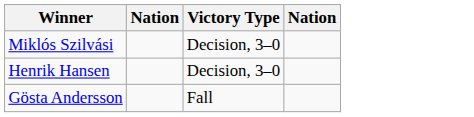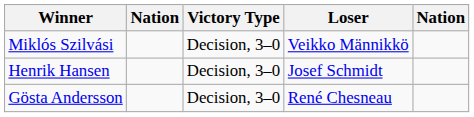+ column: Loser | Veikko Männikkö | Josef Schmidt | René Chesneau
Gösta Andersson | Victory Type: Fall -> Decision, 3–0
